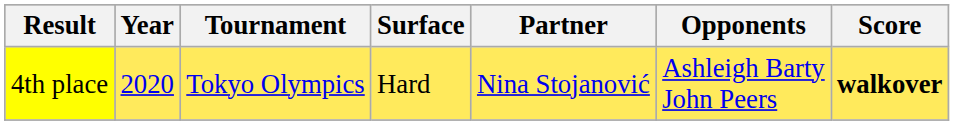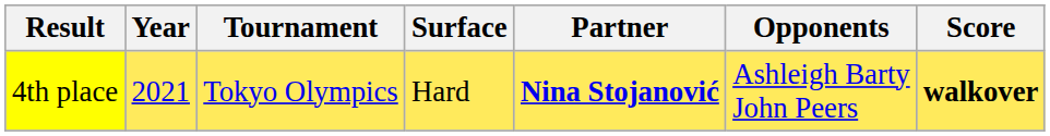4th place | Year: 2020 -> 2021
4th place | Partner: normal -> bold
